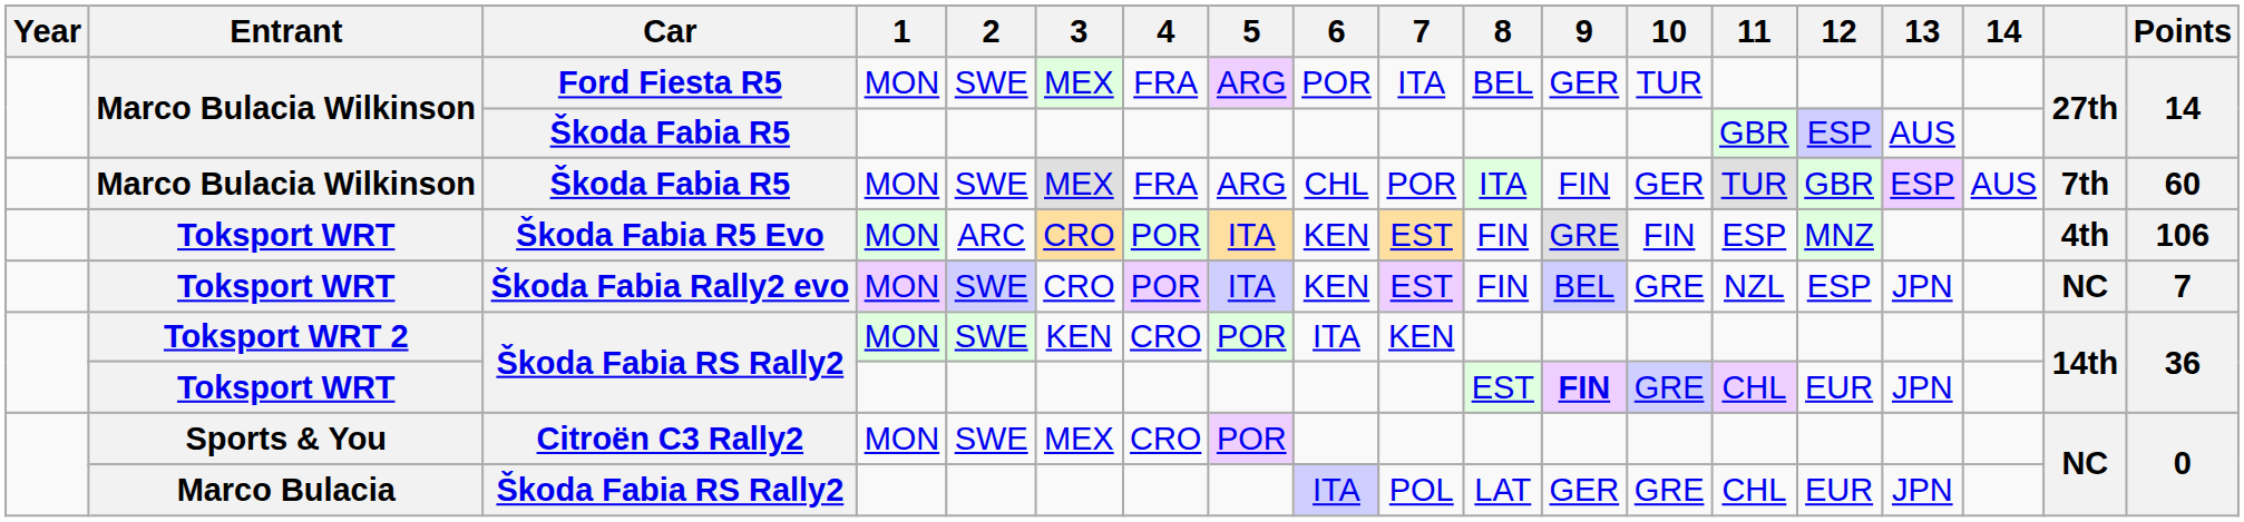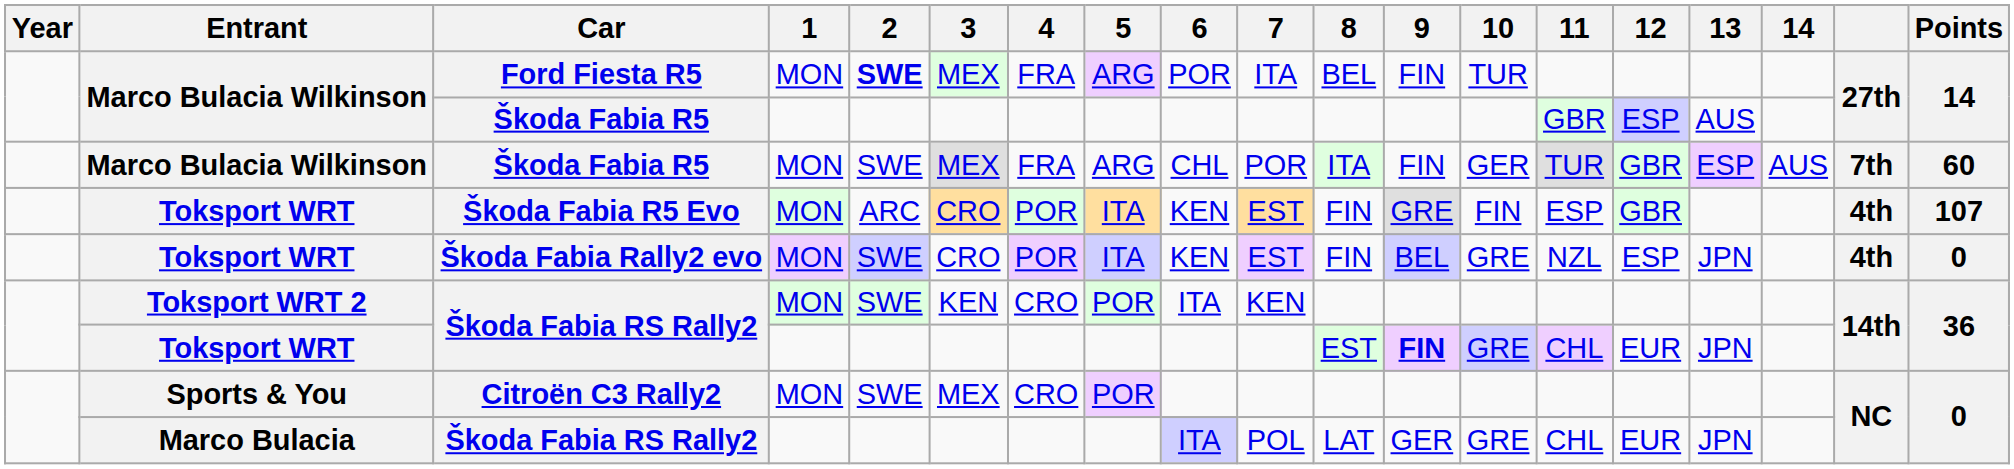Ford Fiesta R5 | 2: normal -> bold
Ford Fiesta R5 | 9: GER -> FIN
Škoda Fabia R5 Evo | 12: MNZ -> GBR
Škoda Fabia R5 Evo | Points: 106 -> 107
Škoda Fabia Rally2 evo | column 18: NC -> 4th
Škoda Fabia Rally2 evo | Points: 7 -> 0
